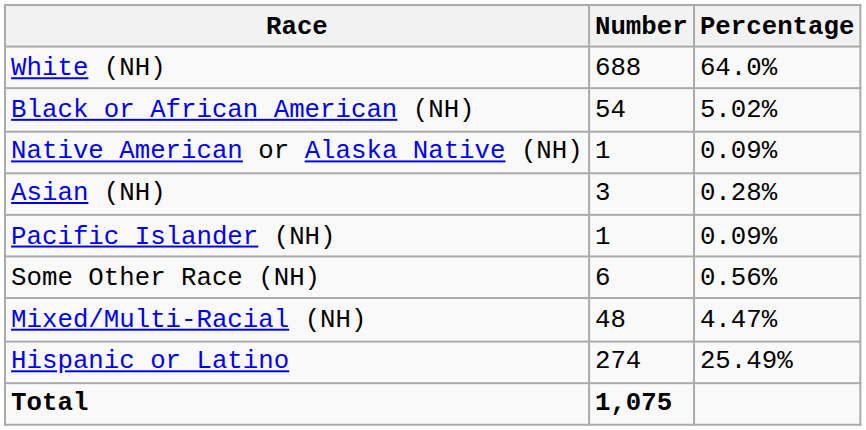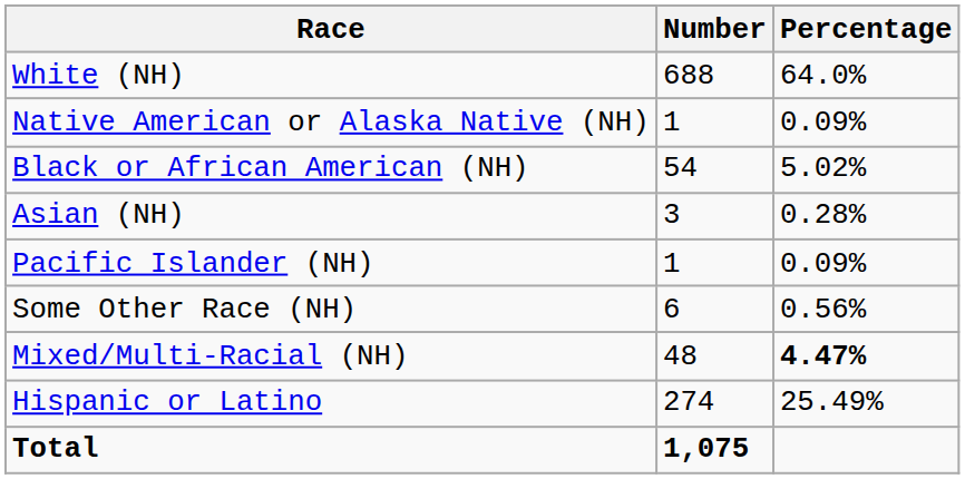rows swapped: Black or African American (NH) <-> Native American or Alaska Native (NH)
Mixed/Multi-Racial (NH) | Percentage: normal -> bold
